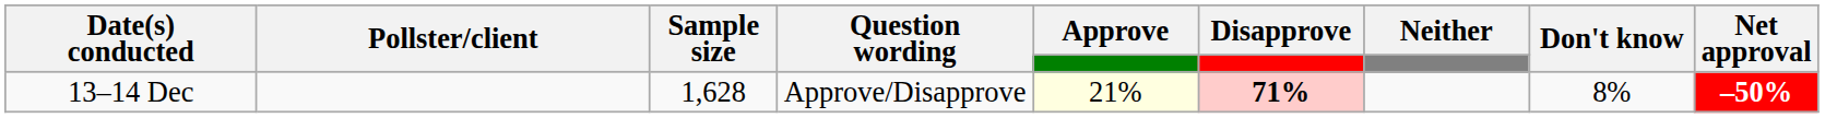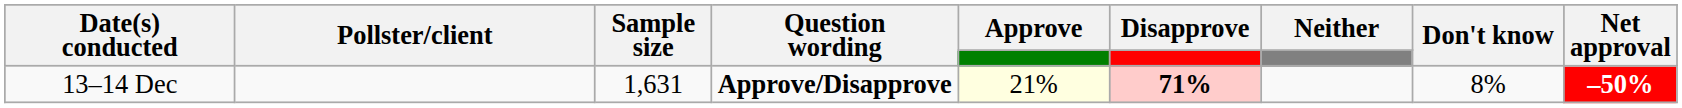13–14 Dec | Sample size: 1,628 -> 1,631
13–14 Dec | Question wording: normal -> bold
